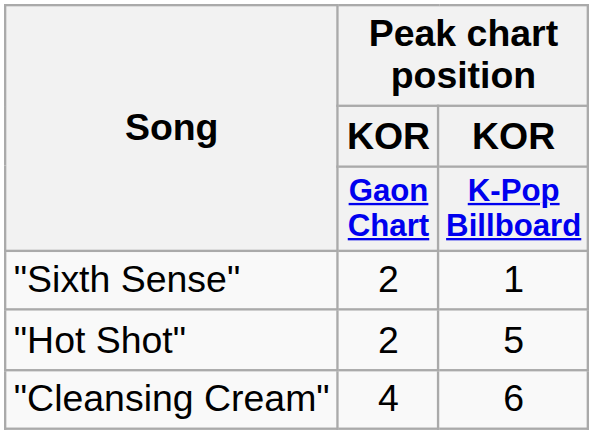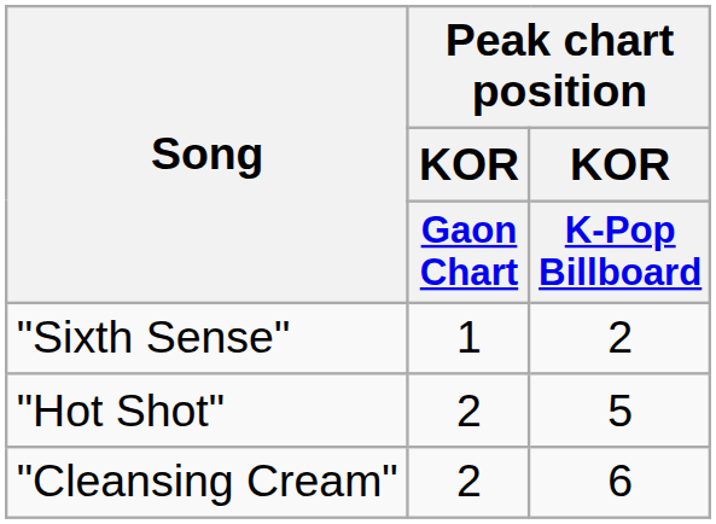"Sixth Sense" | Peak chart position / KOR / Gaon Chart: 2 -> 1
"Sixth Sense" | Peak chart position / KOR / K-Pop Billboard: 1 -> 2
"Cleansing Cream" | Peak chart position / KOR / Gaon Chart: 4 -> 2
